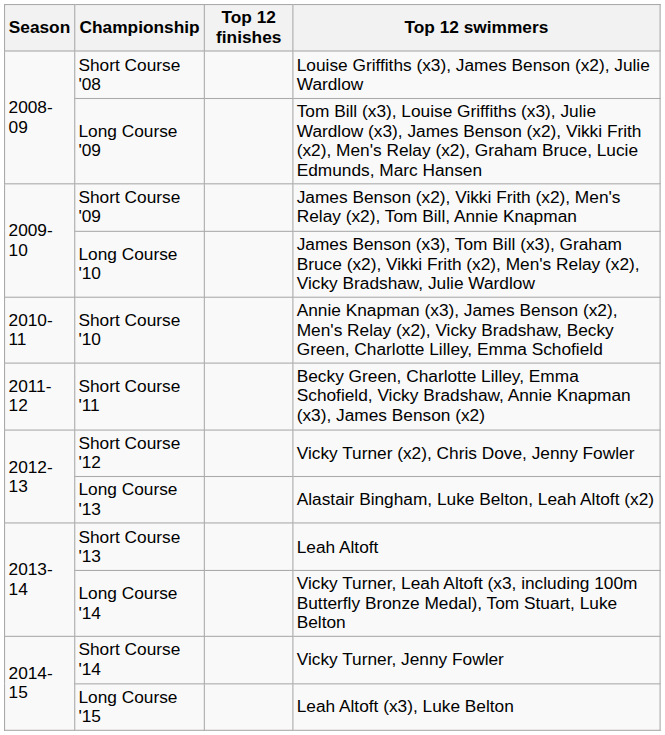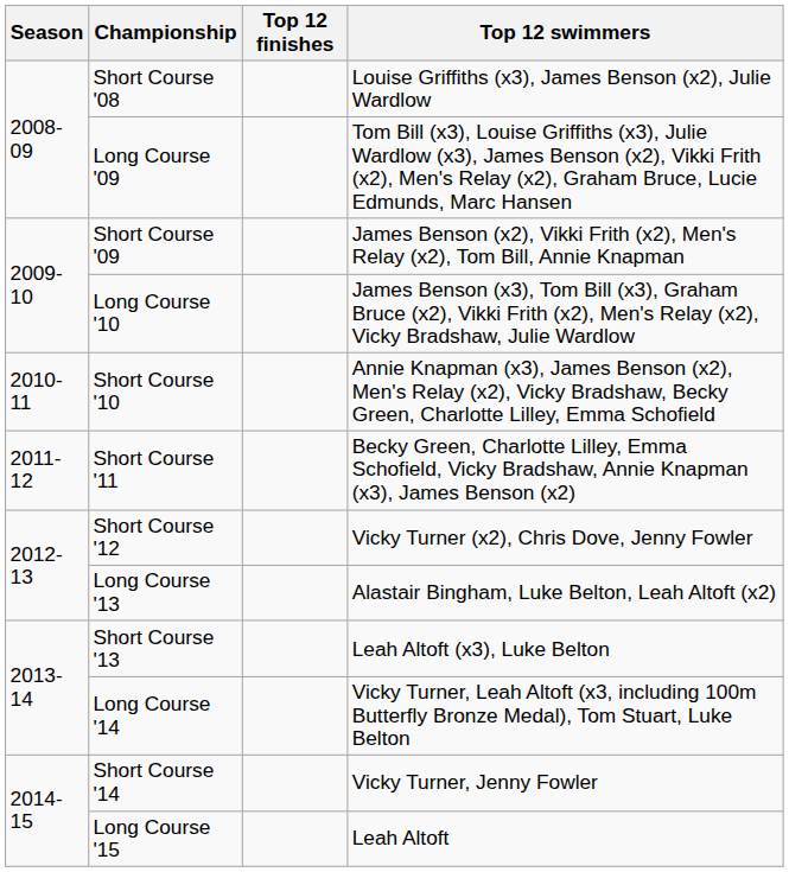Short Course '13 | Top 12 swimmers: Leah Altoft -> Leah Altoft (x3), Luke Belton
Long Course '15 | Top 12 swimmers: Leah Altoft (x3), Luke Belton -> Leah Altoft
